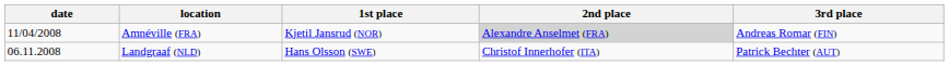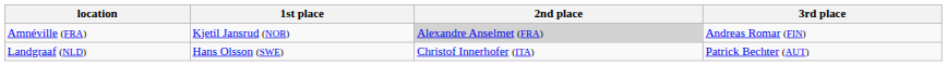- column: date | 11/04/2008 | 06.11.2008
